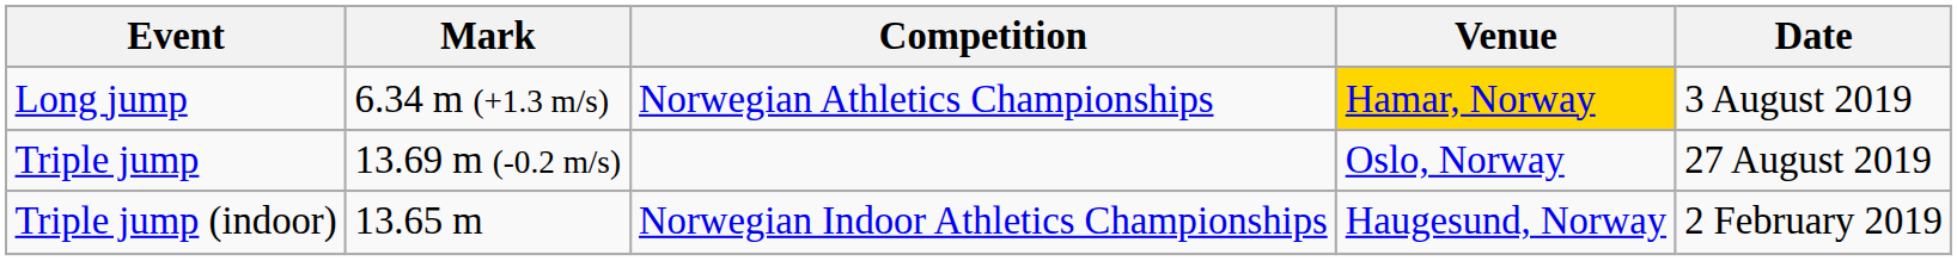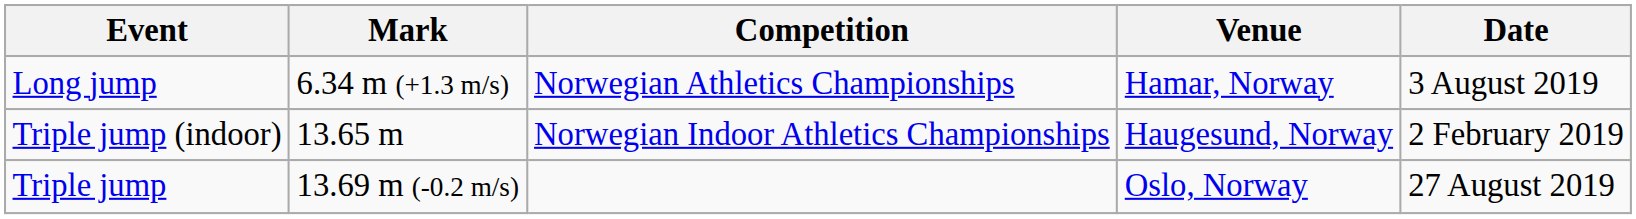Long jump | Venue: gold background -> no background
rows swapped: Triple jump <-> Triple jump (indoor)
